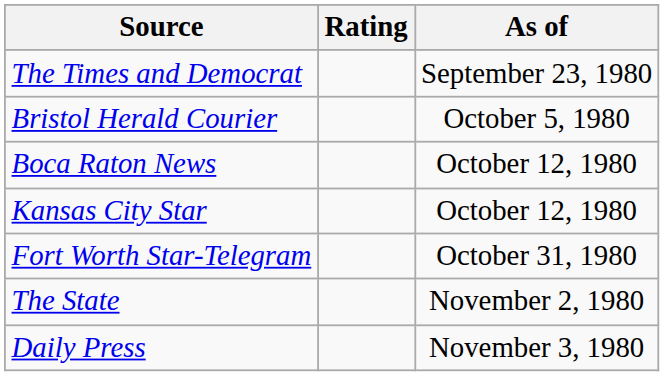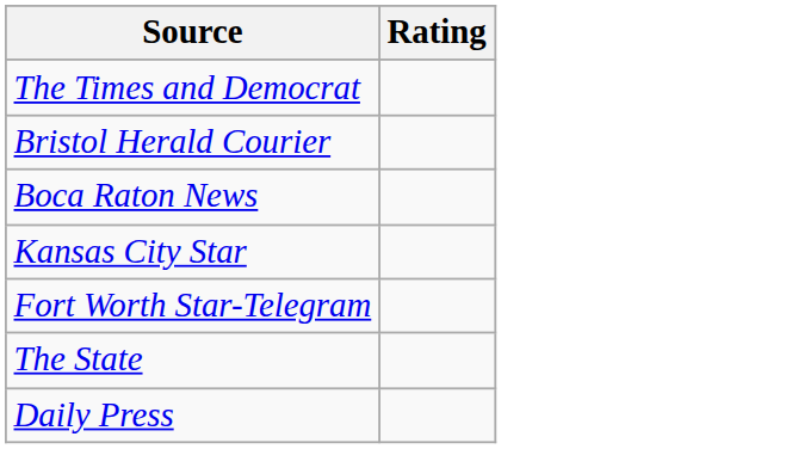- column: As of | September 23, 1980 | October 5, 1980 | October 12, 1980 | October 12, 1980 | October 31, 1980 | November 2, 1980 | November 3, 1980
